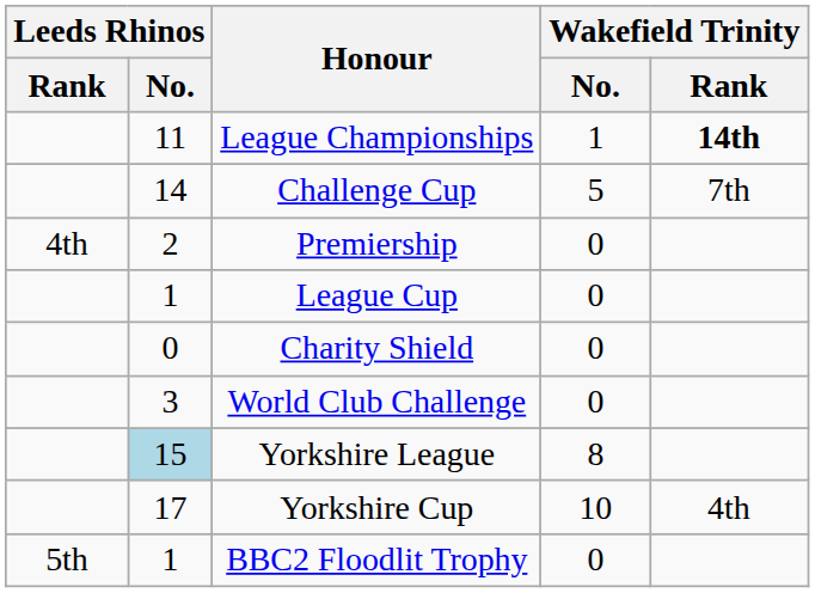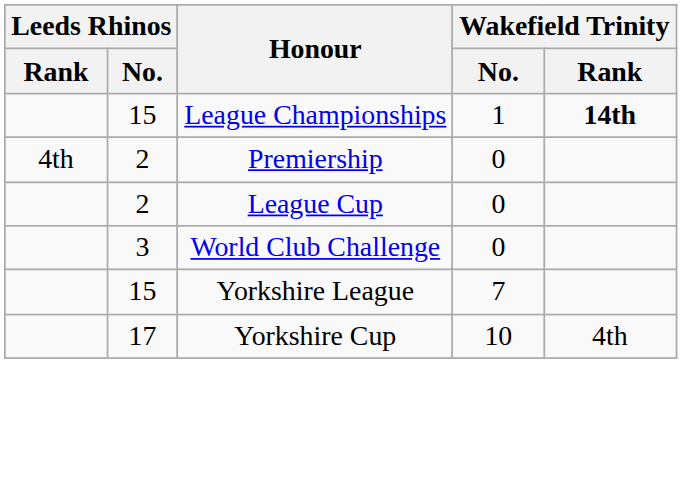League Championships | Leeds Rhinos / No.: 11 -> 15
- row: 14 | Challenge Cup | 5 | 7th
League Cup | Leeds Rhinos / No.: 1 -> 2
- row: 0 | Charity Shield | 0
Yorkshire League | Leeds Rhinos / No.: lightblue background -> no background
Yorkshire League | Wakefield Trinity / No.: 8 -> 7
- row: 5th | 1 | BBC2 Floodlit Trophy | 0
